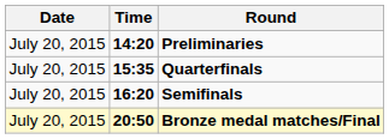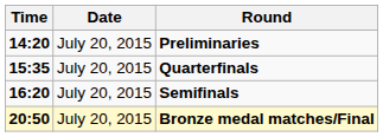columns swapped: Date <-> Time
